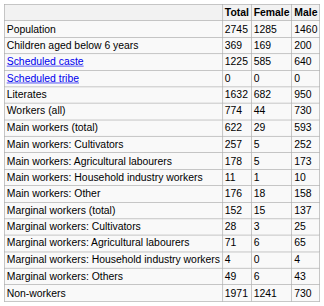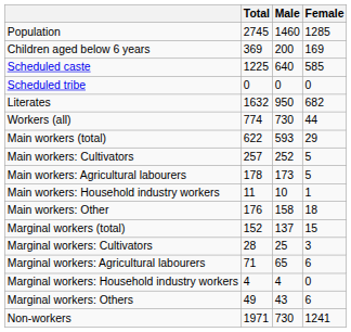columns swapped: Male <-> Female
